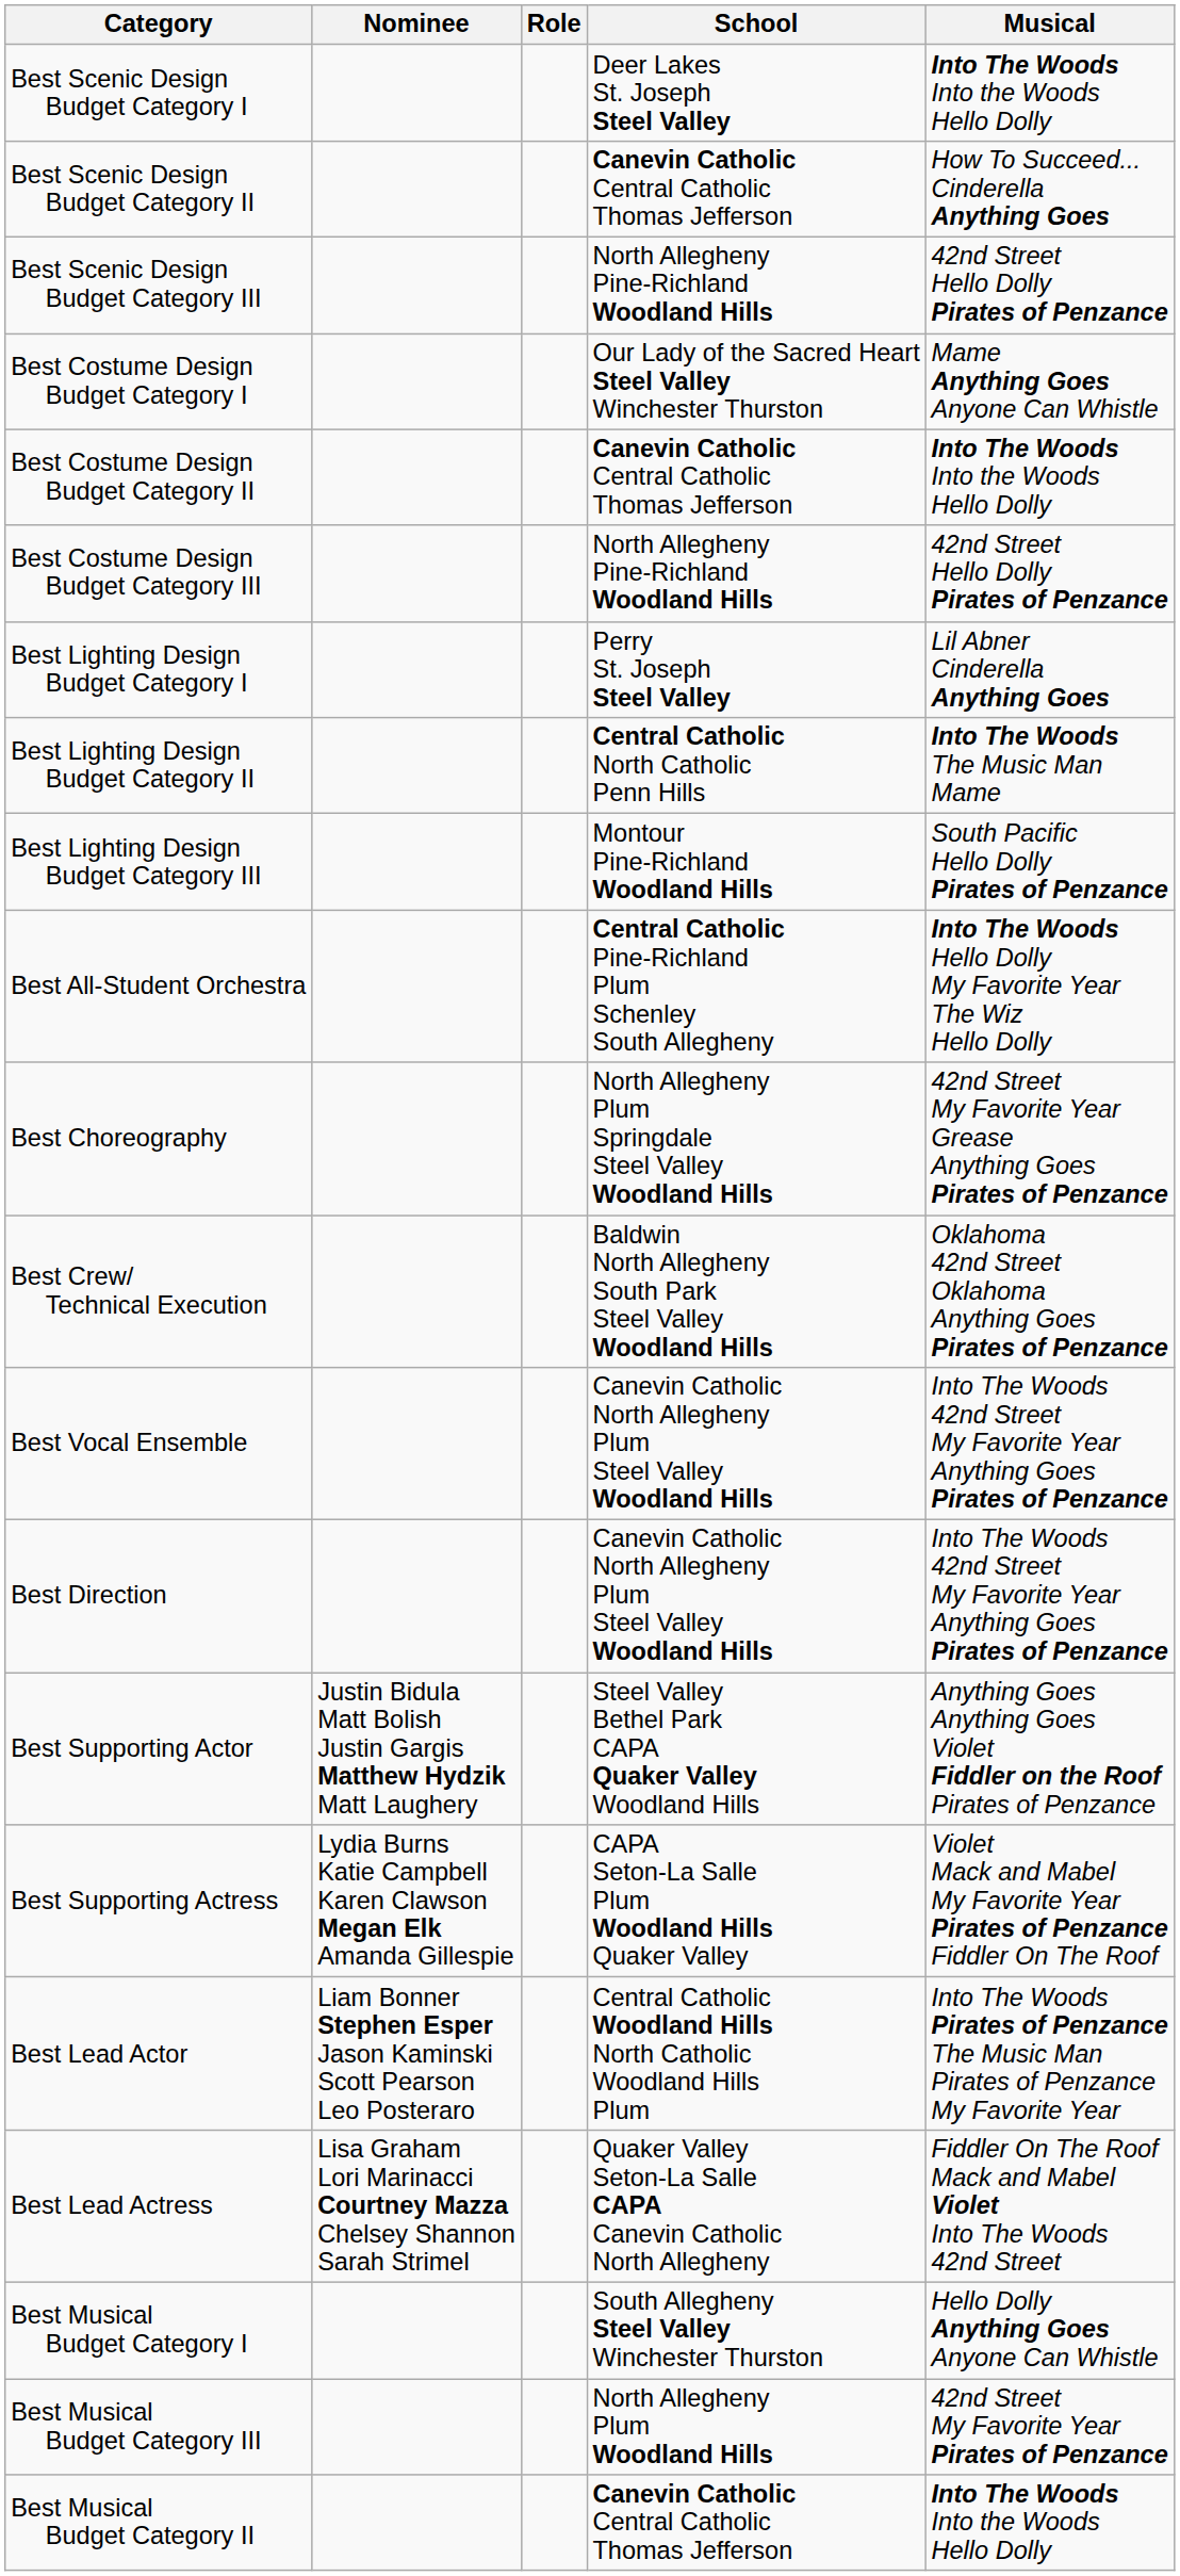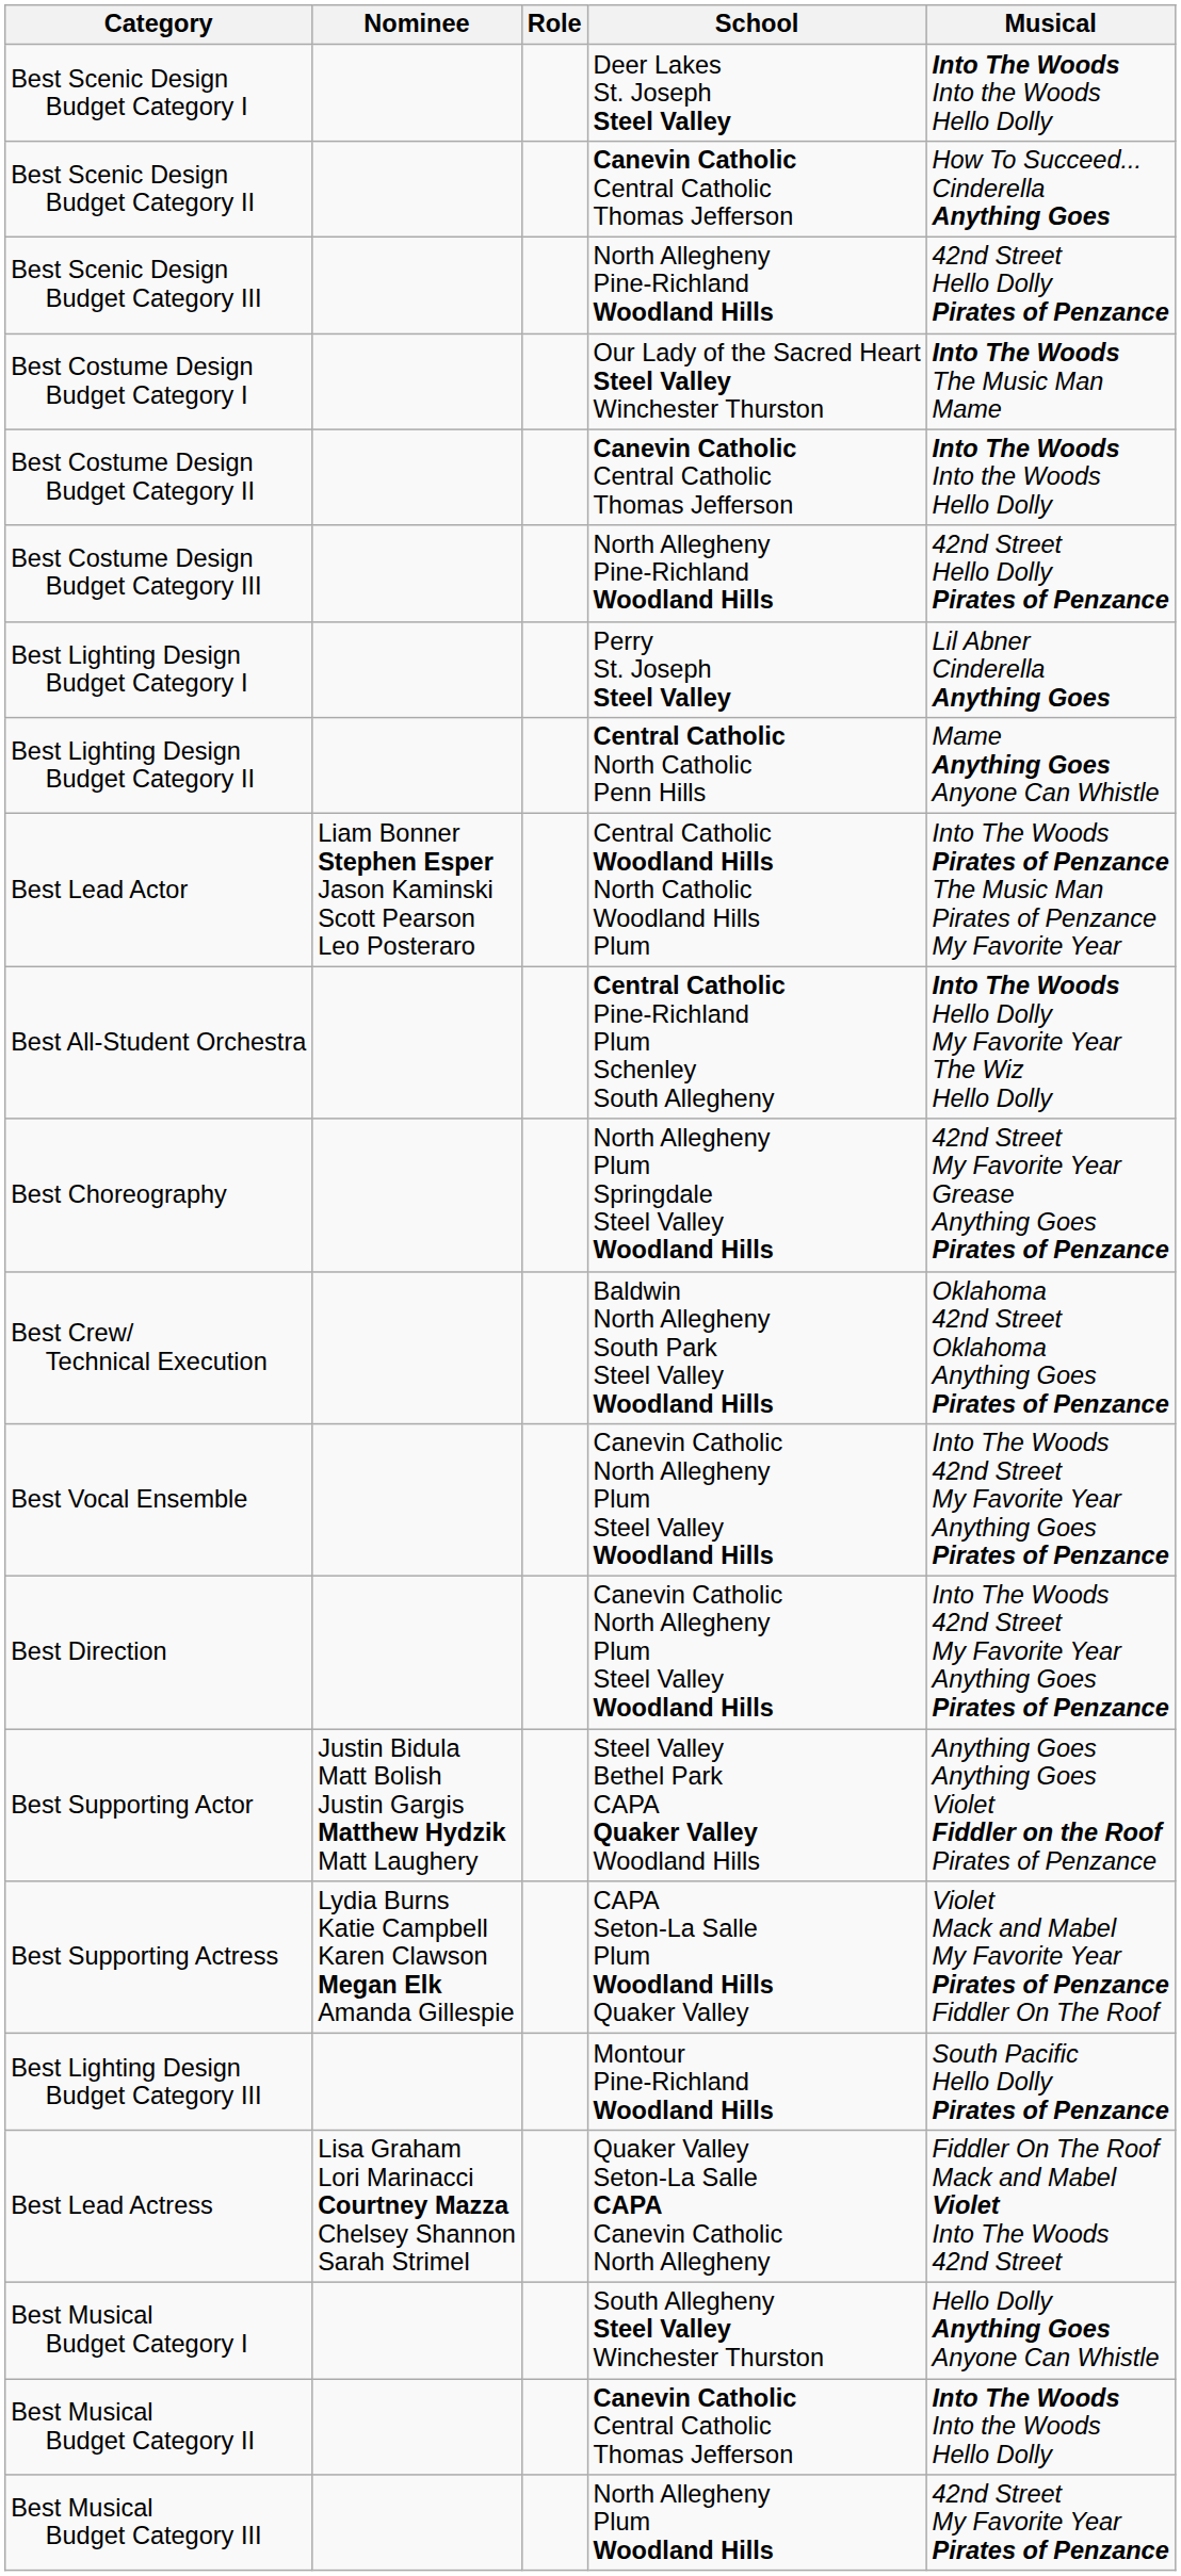Best Costume Design Budget Category I | Musical: Mame Anything Goes Anyone Can Whistle -> Into The Woods The Music Man Mame
Best Lighting Design Budget Category II | Musical: Into The Woods The Music Man Mame -> Mame Anything Goes Anyone Can Whistle
rows swapped: Best Lighting Design Budget Category III <-> Best Lead Actor
rows swapped: Best Musical Budget Category II <-> Best Musical Budget Category III
